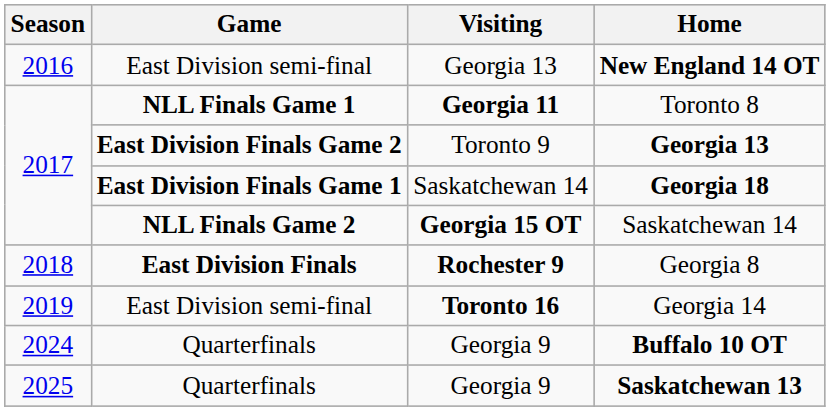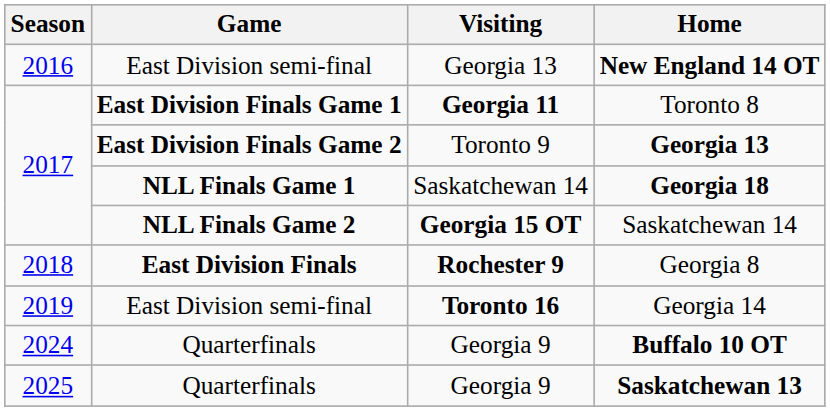Toronto 8 | Game: NLL Finals Game 1 -> East Division Finals Game 1
Georgia 18 | Game: East Division Finals Game 1 -> NLL Finals Game 1
